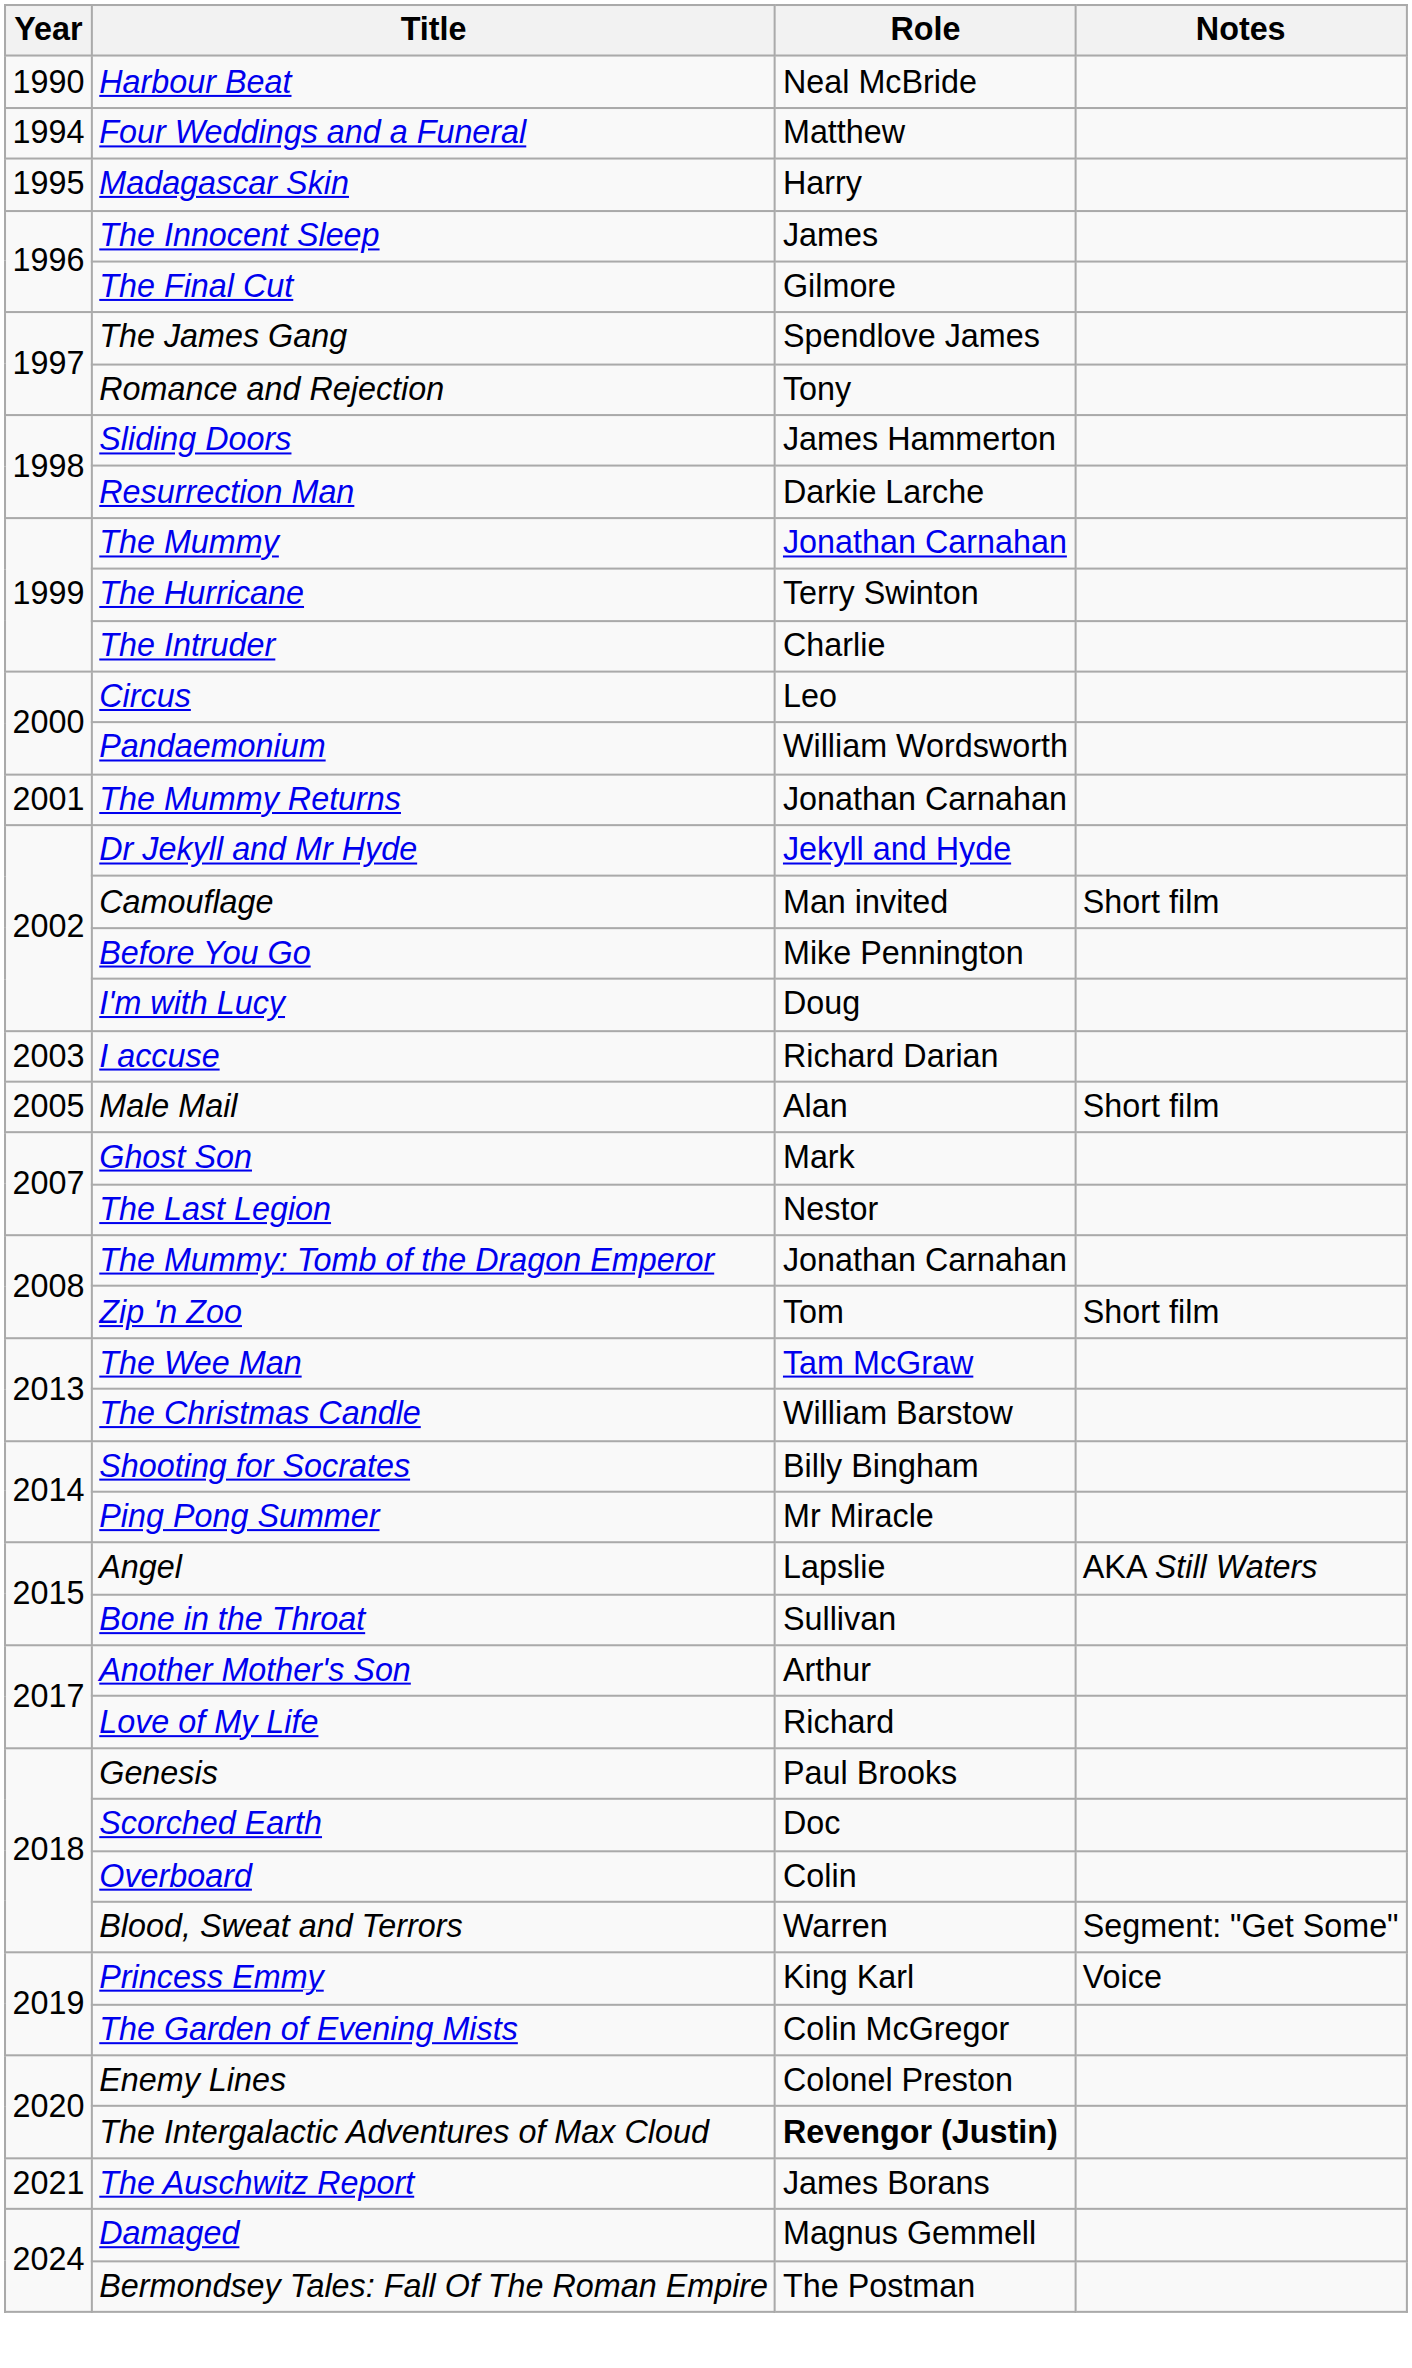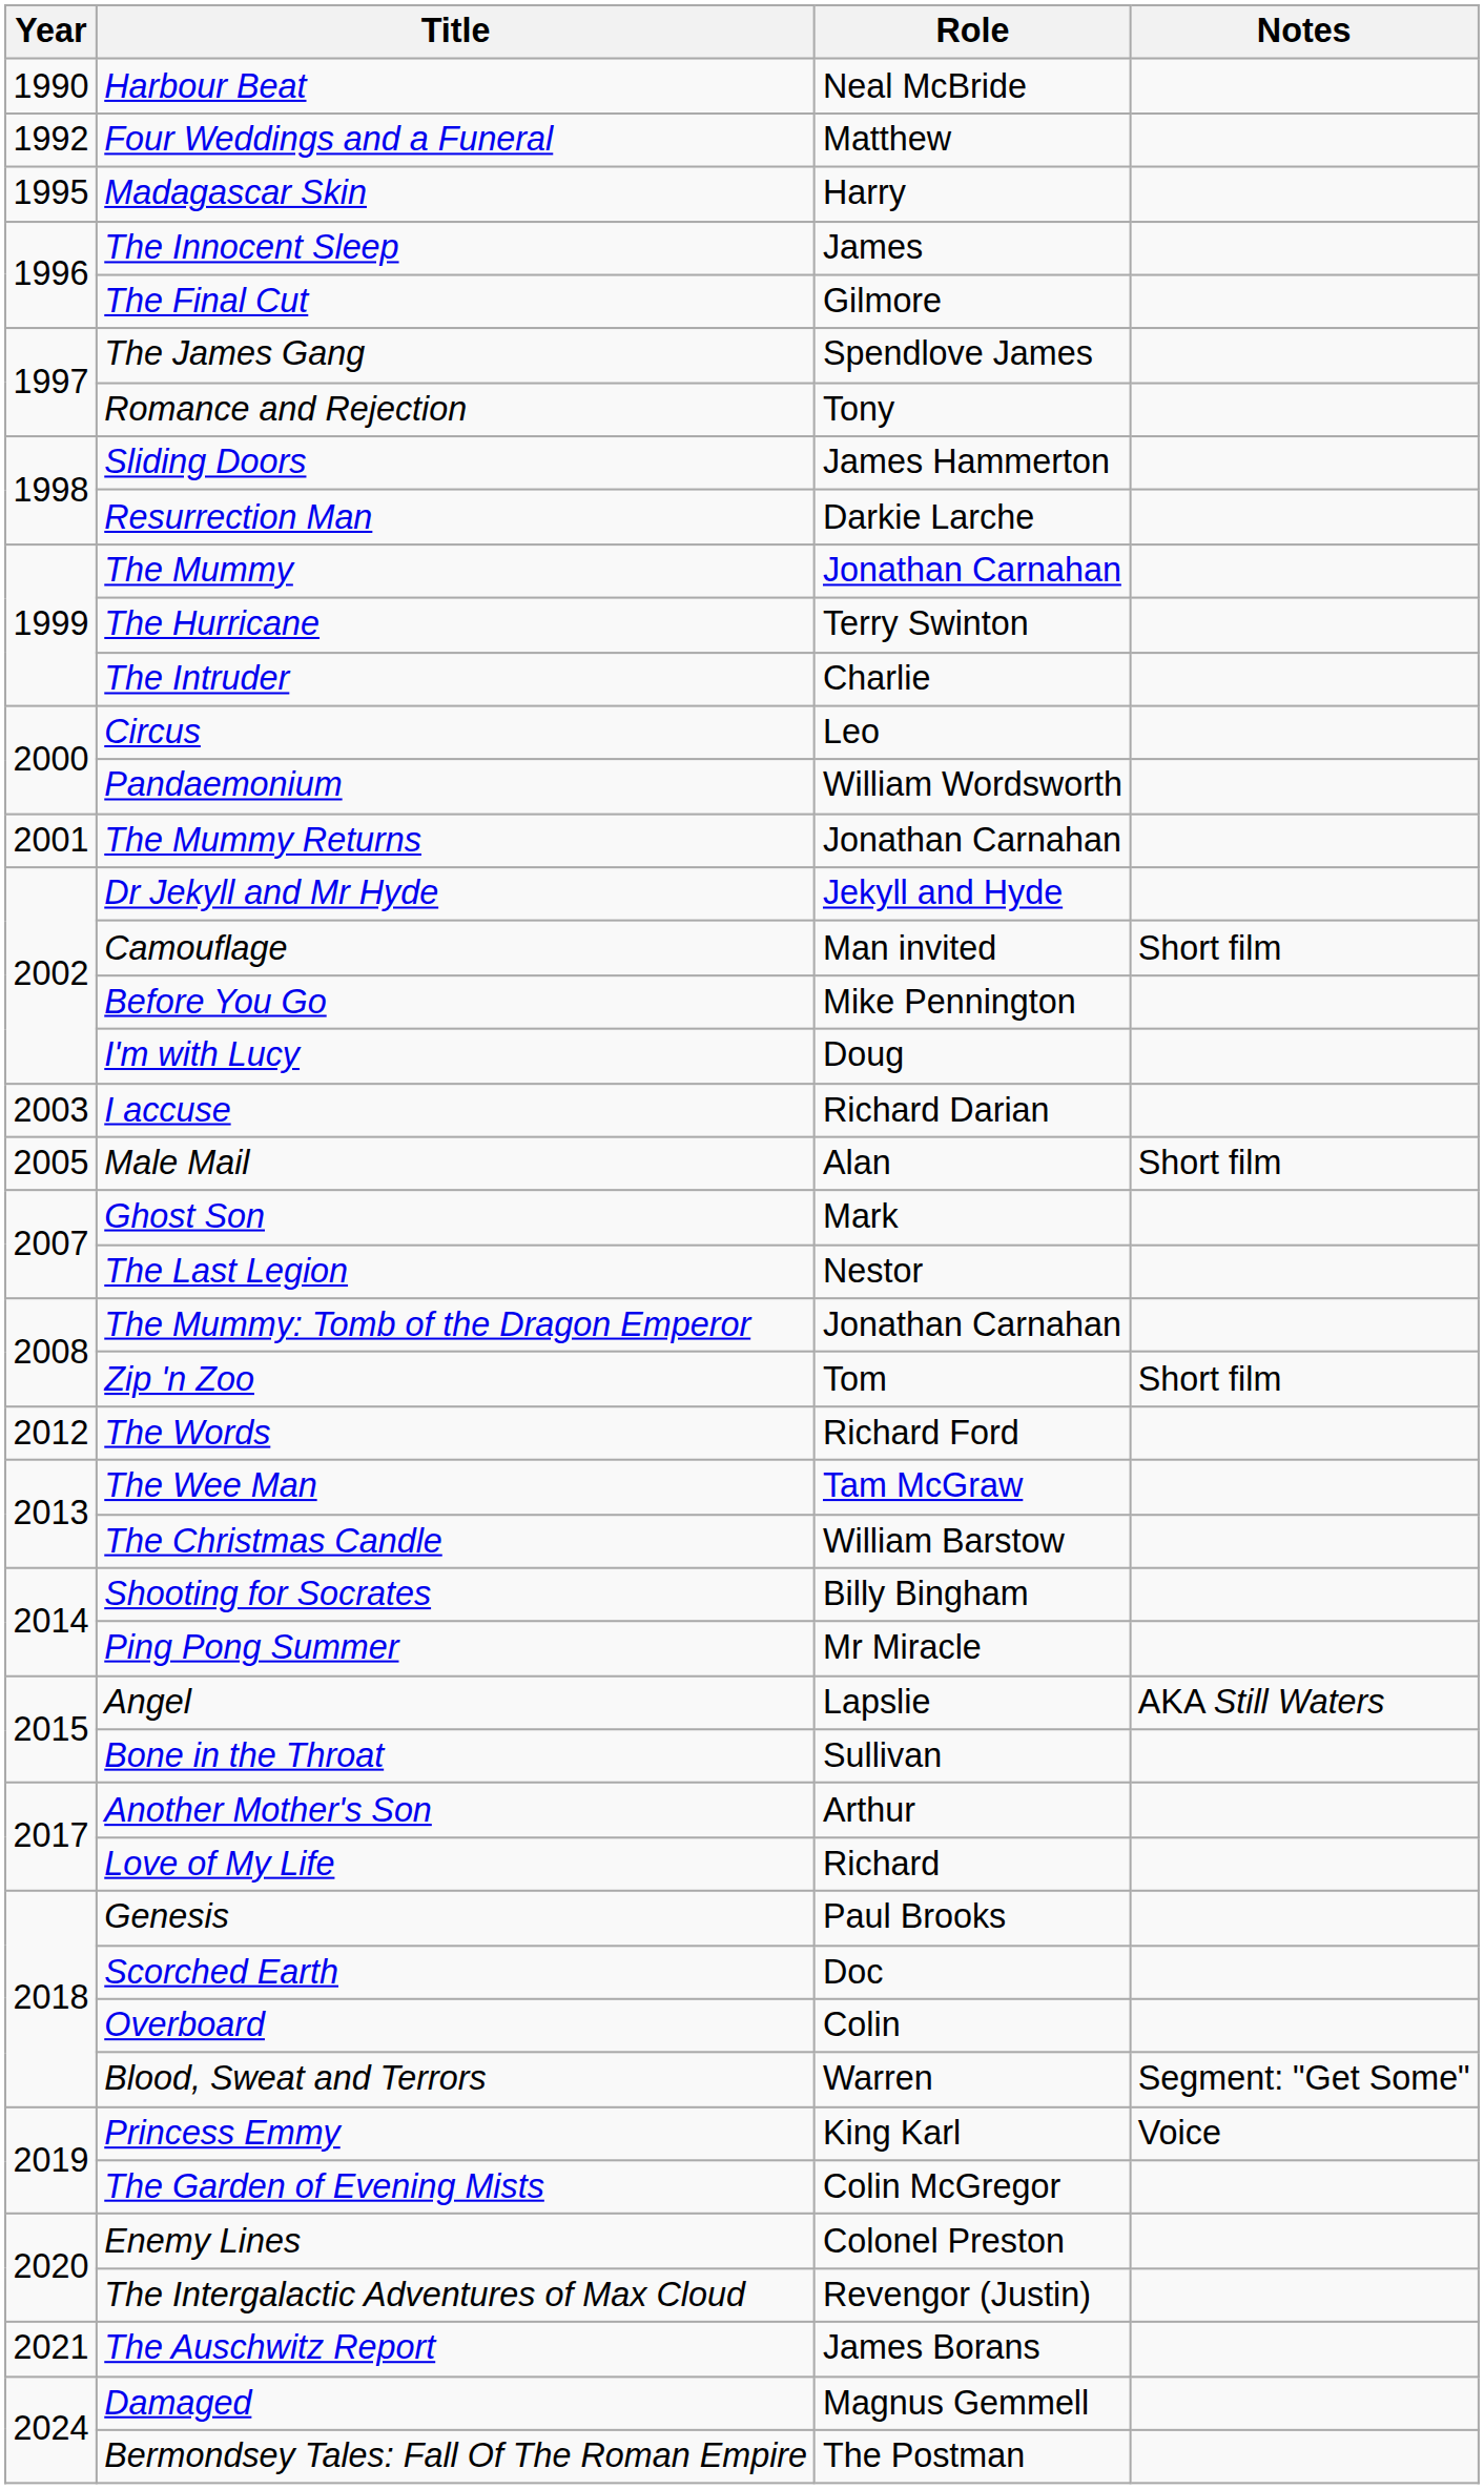Four Weddings and a Funeral | Year: 1994 -> 1992
+ row: 2012 | The Words | Richard Ford
The Intergalactic Adventures of Max Cloud | Role: bold -> normal
